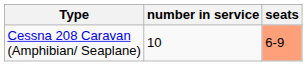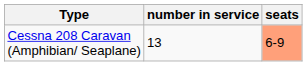Cessna 208 Caravan (Amphibian/ Seaplane) | number in service: 10 -> 13
